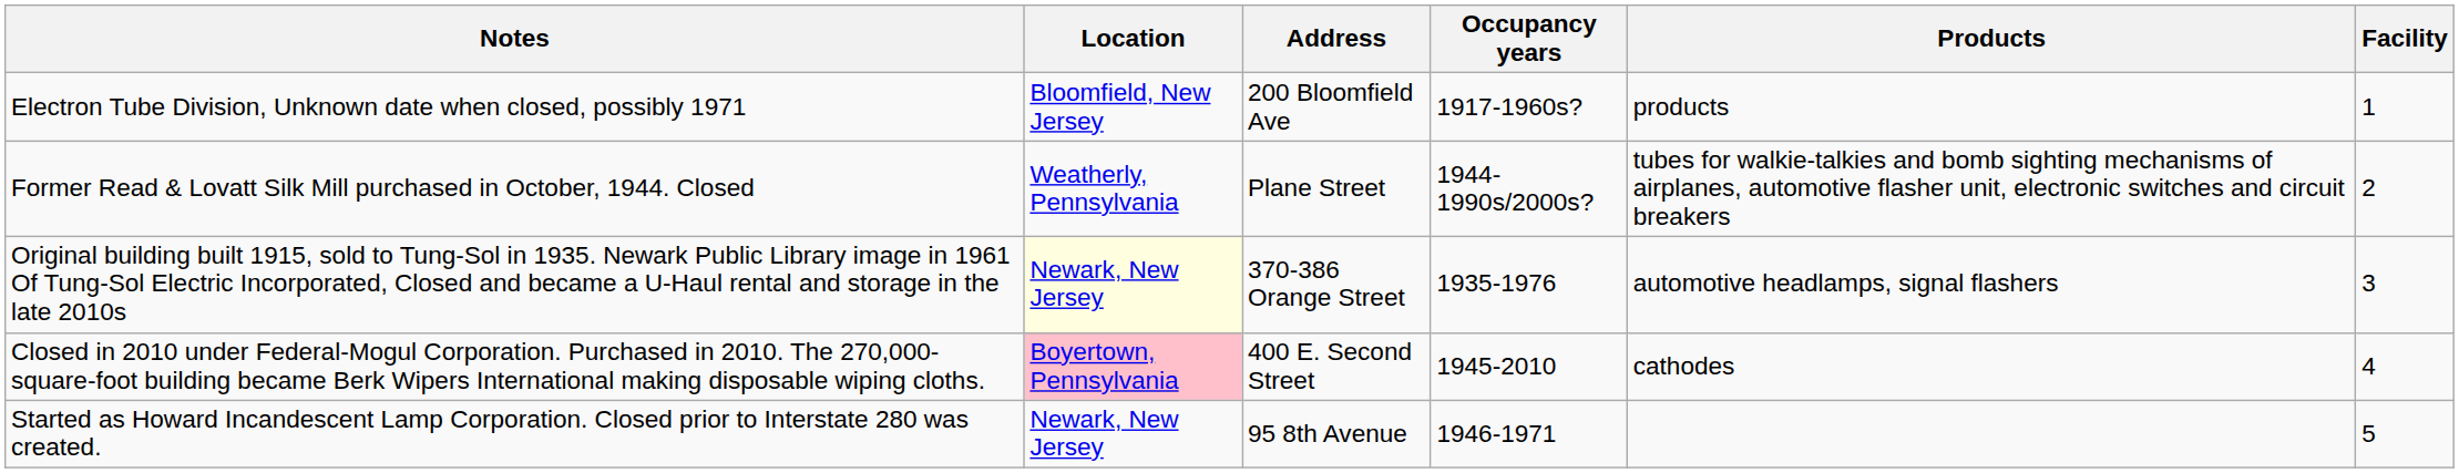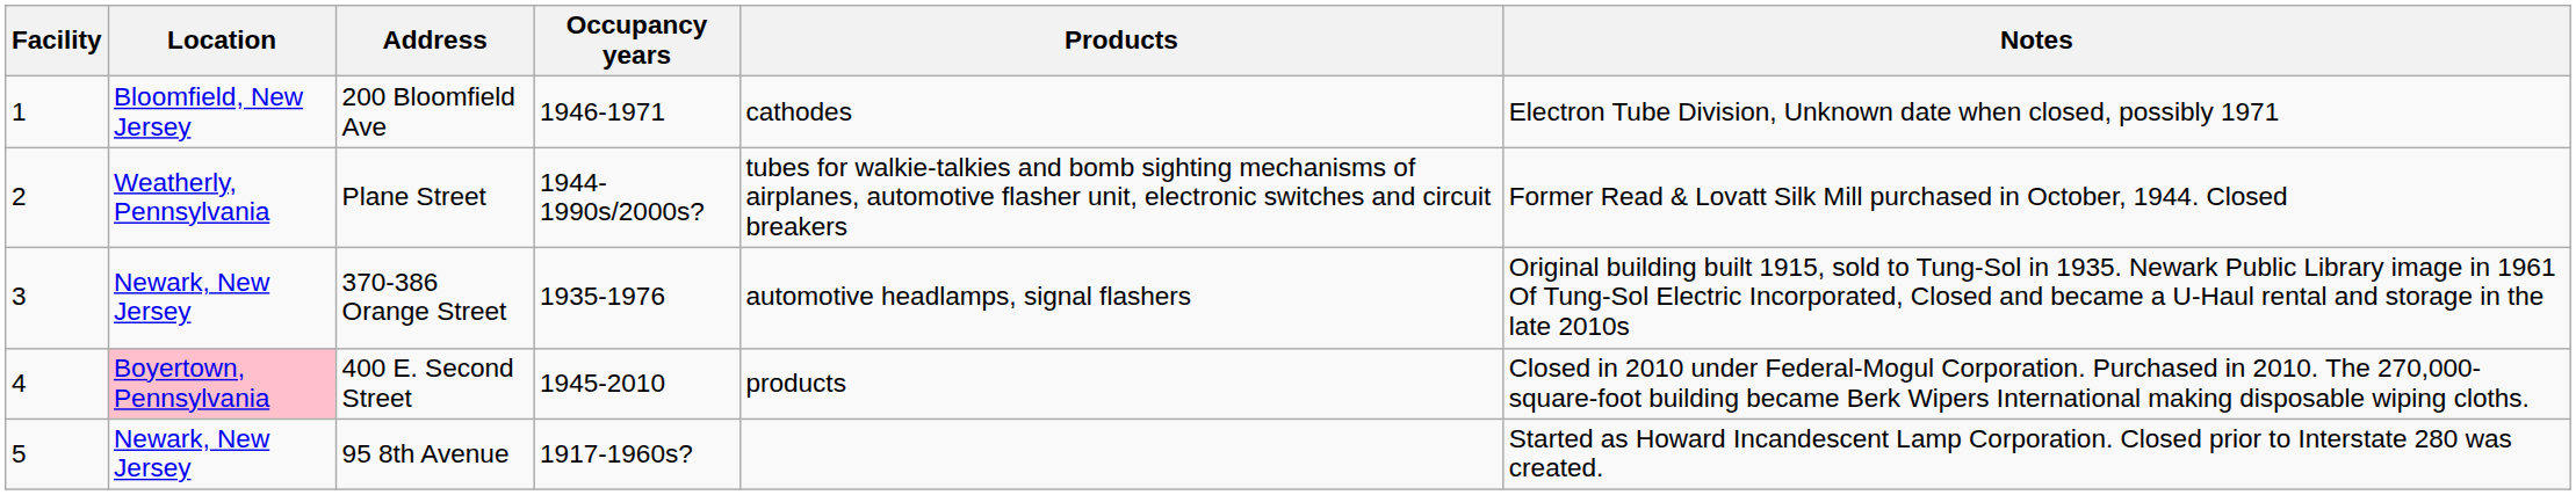columns swapped: Facility <-> Notes
200 Bloomfield Ave | Occupancy years: 1917-1960s? -> 1946-1971
200 Bloomfield Ave | Products: products -> cathodes
370-386 Orange Street | Location: lightyellow background -> no background
400 E. Second Street | Products: cathodes -> products
95 8th Avenue | Occupancy years: 1946-1971 -> 1917-1960s?
